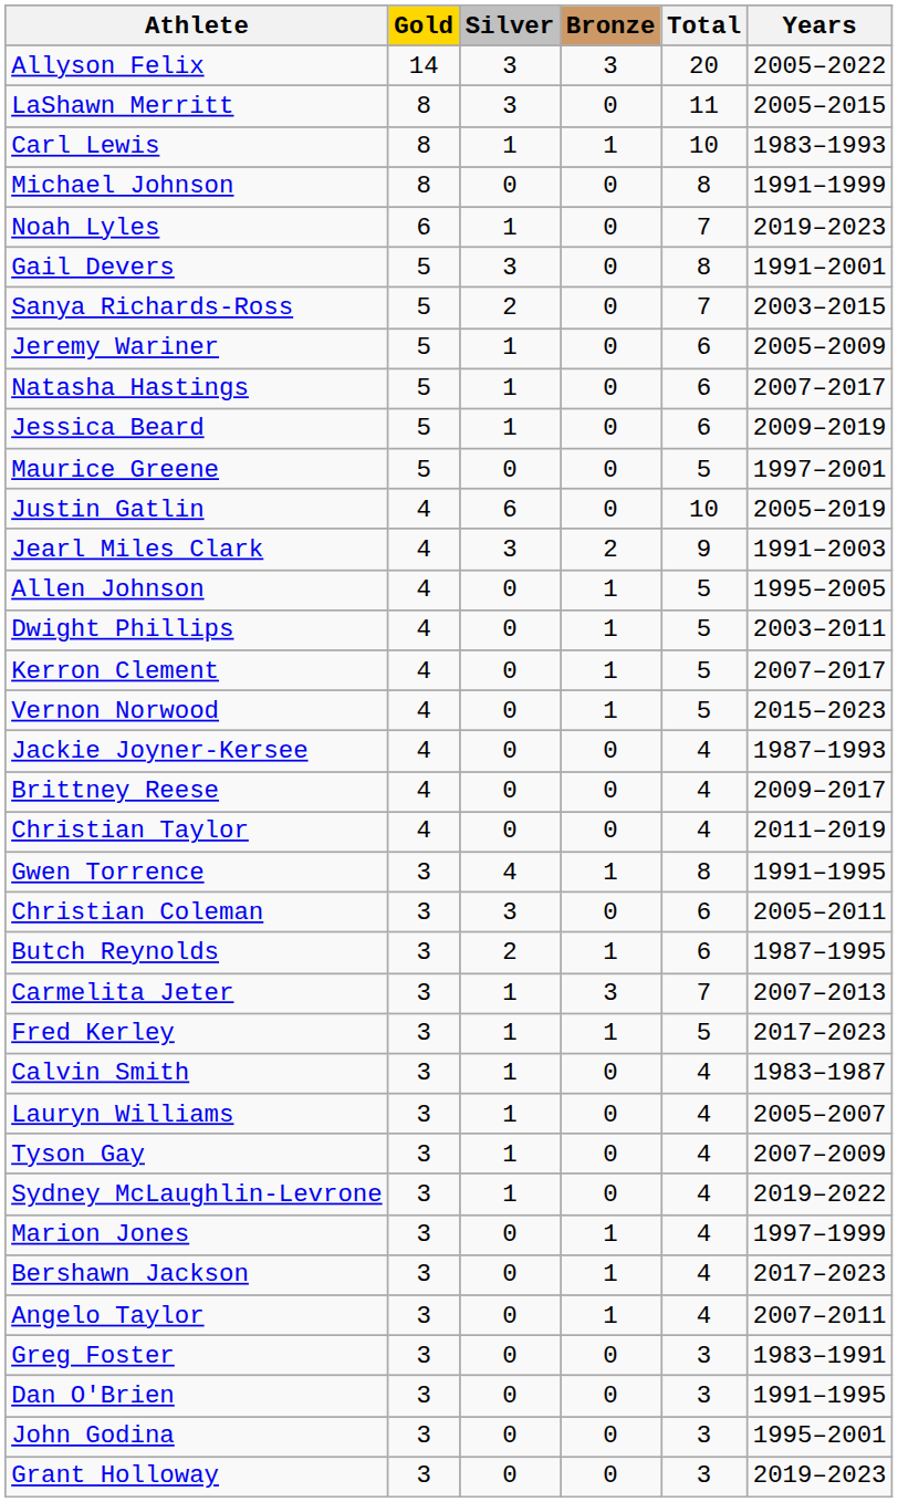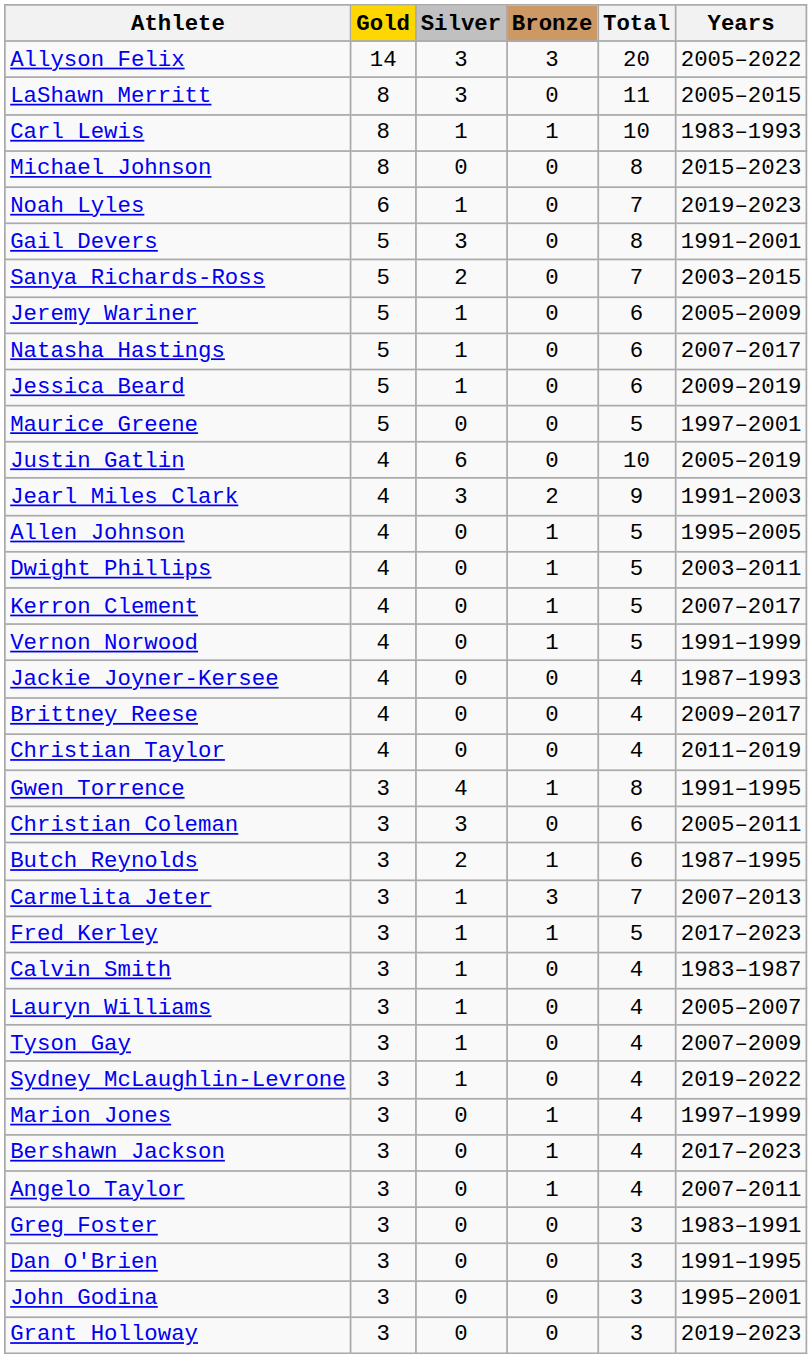Michael Johnson | Years: 1991–1999 -> 2015–2023
Vernon Norwood | Years: 2015–2023 -> 1991–1999
